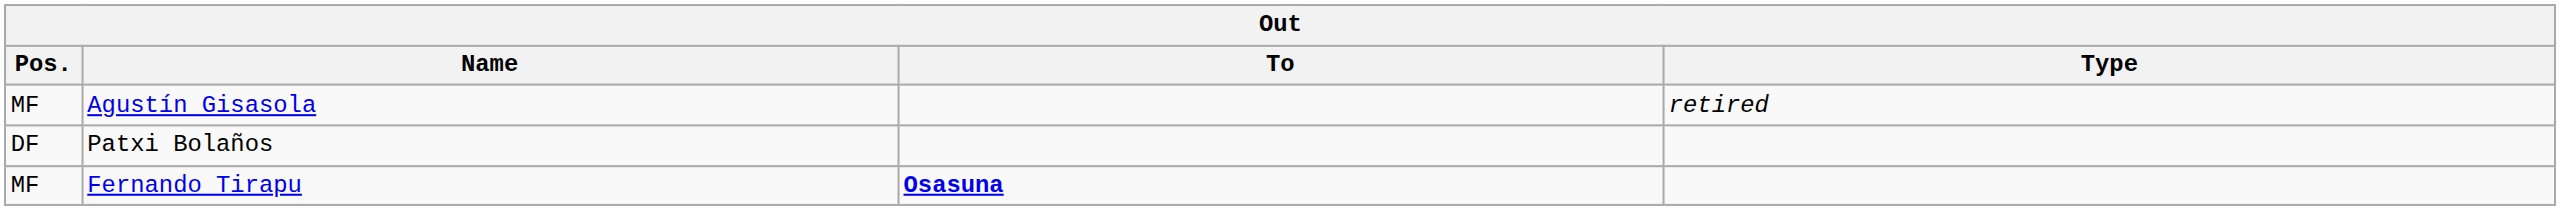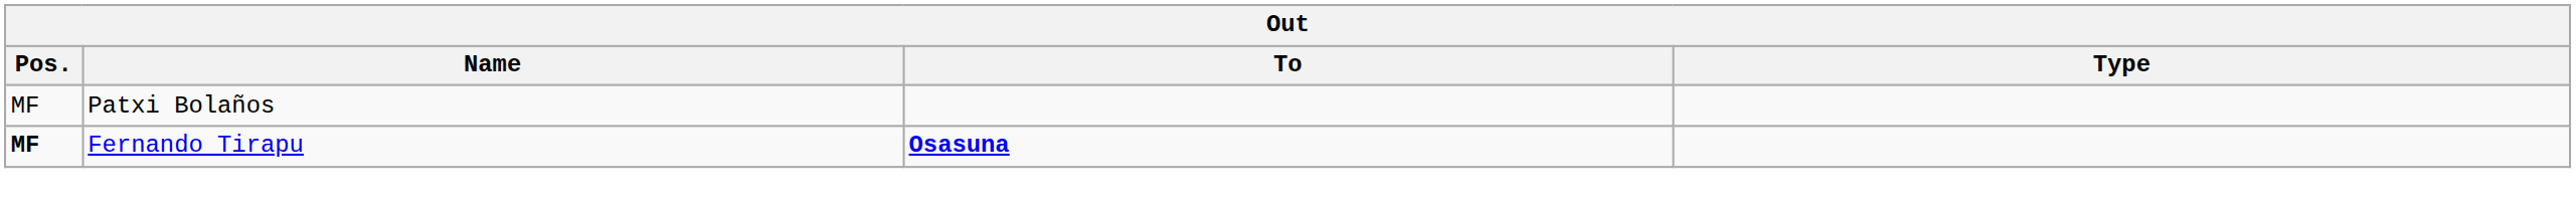- row: MF | Agustín Gisasola | retired
Patxi Bolaños | Pos.: DF -> MF
Fernando Tirapu | Pos.: normal -> bold
